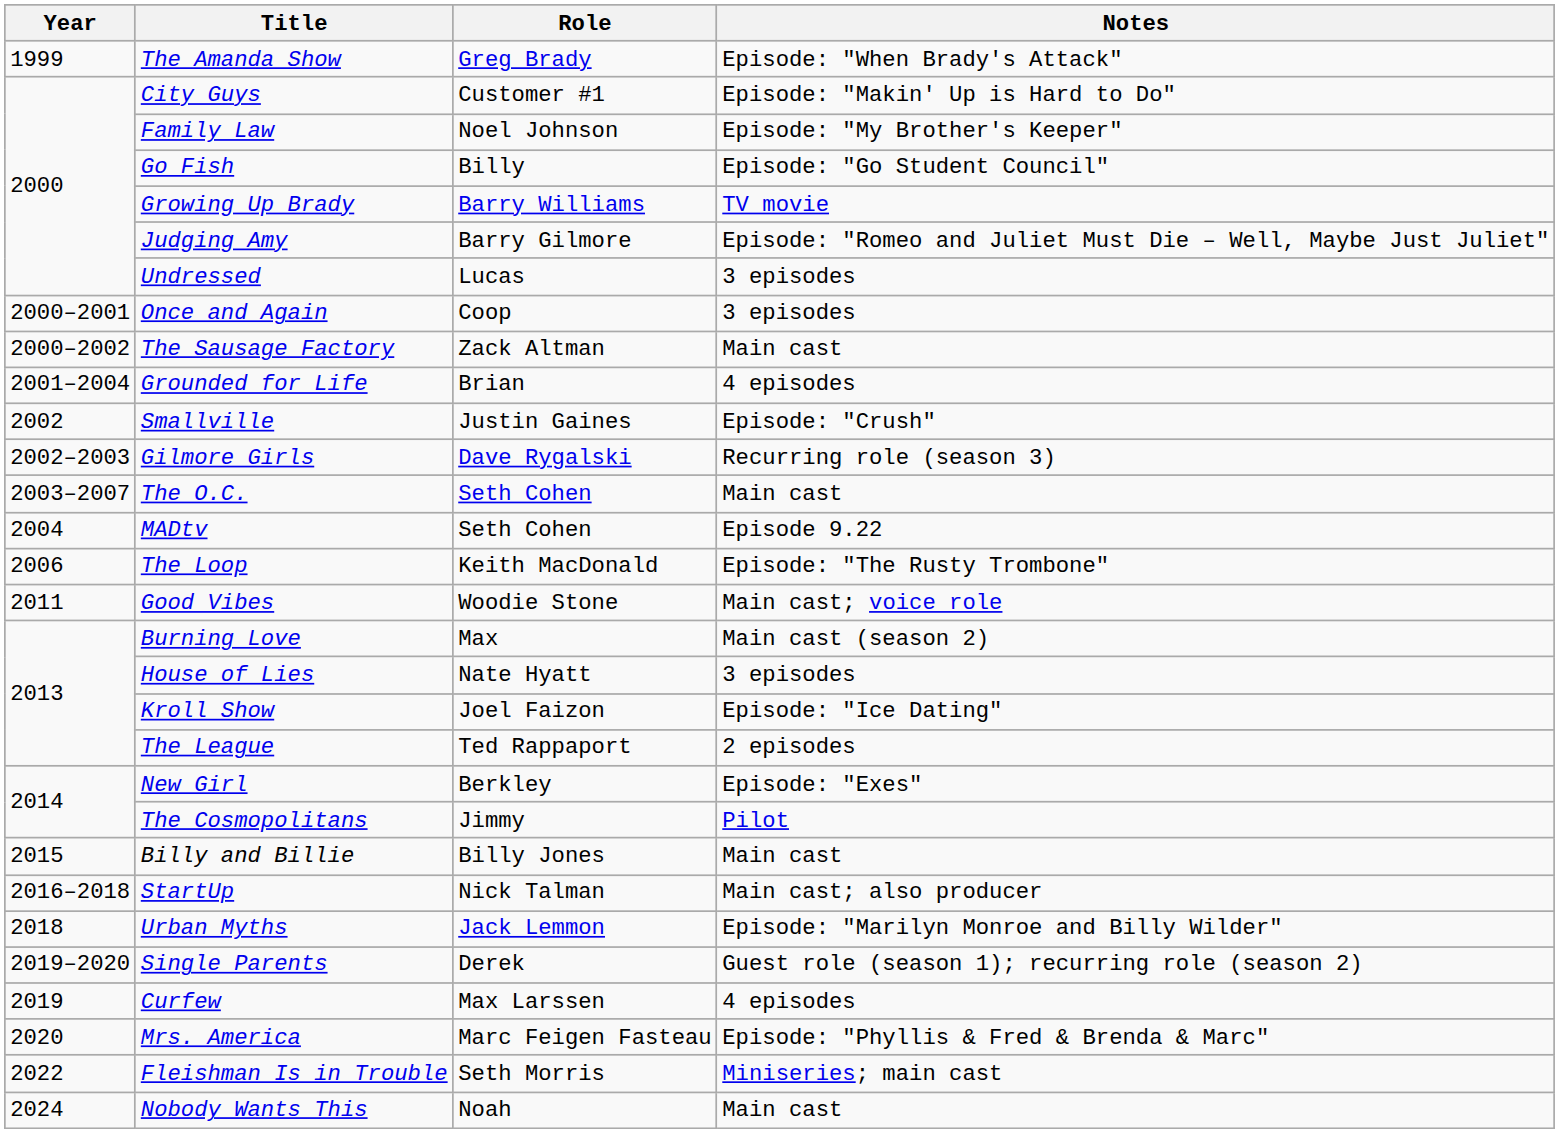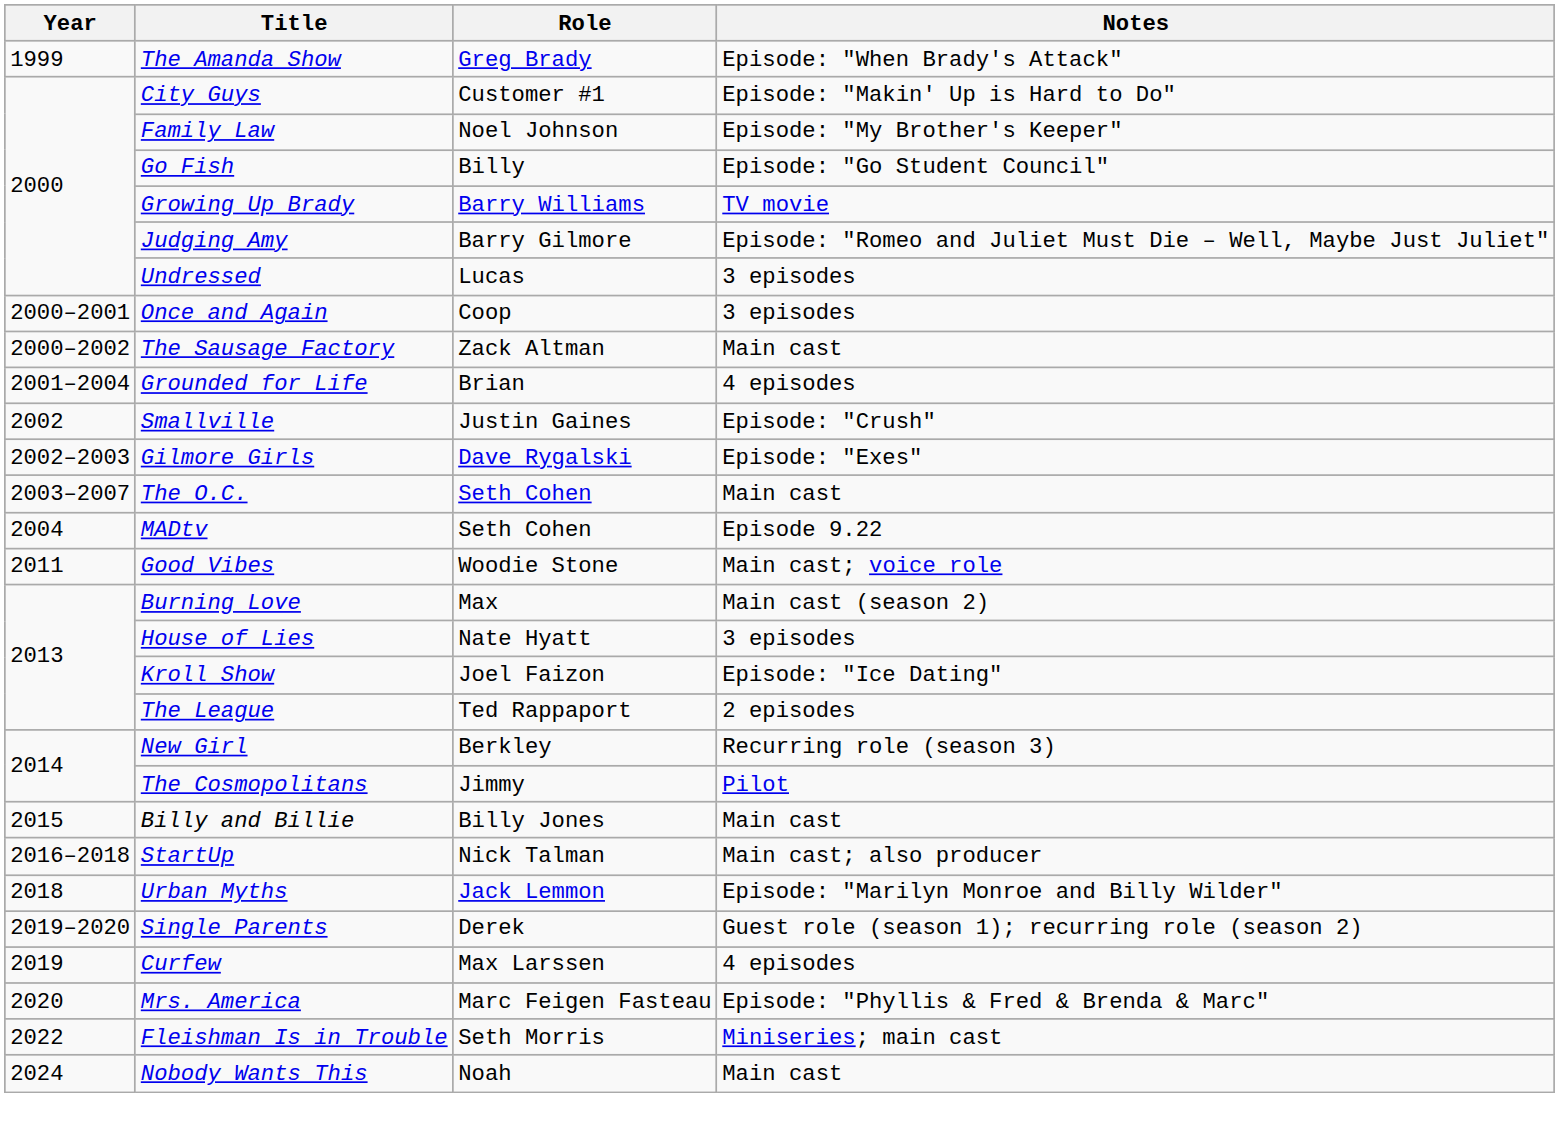Gilmore Girls | Notes: Recurring role (season 3) -> Episode: "Exes"
- row: 2006 | The Loop | Keith MacDonald | Episode: "The Rusty Trombone"
New Girl | Notes: Episode: "Exes" -> Recurring role (season 3)
